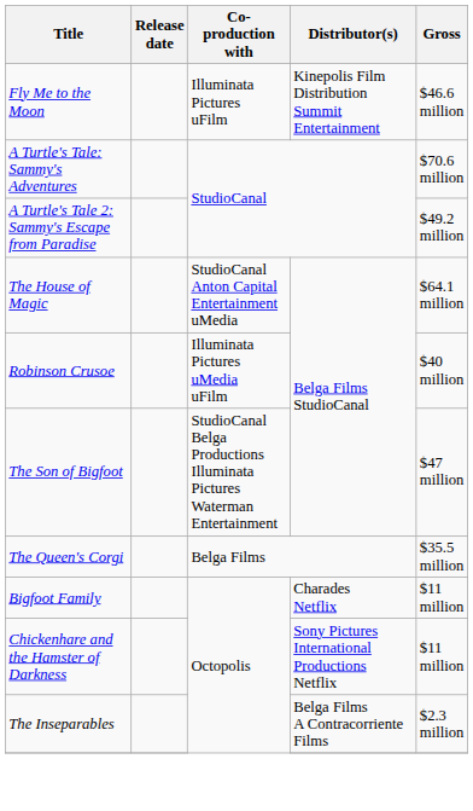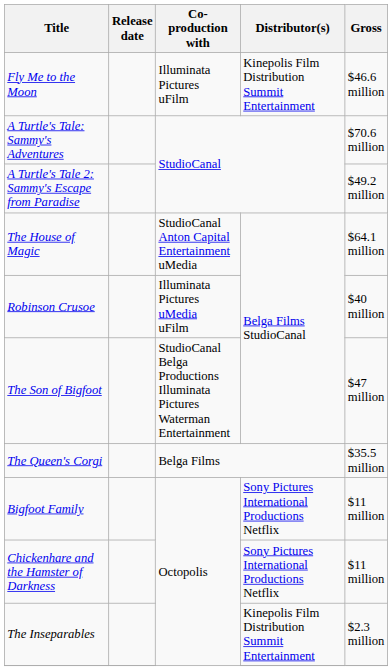Bigfoot Family | Distributor(s): Charades Netflix -> Sony Pictures International Productions Netflix
The Inseparables | Distributor(s): Belga Films A Contracorriente Films -> Kinepolis Film Distribution Summit Entertainment
